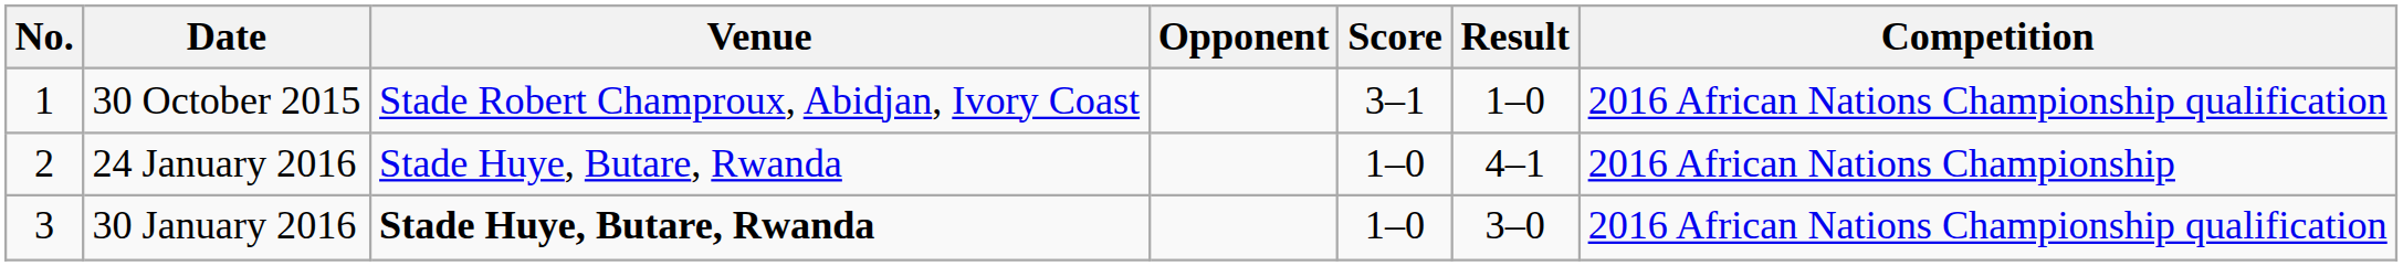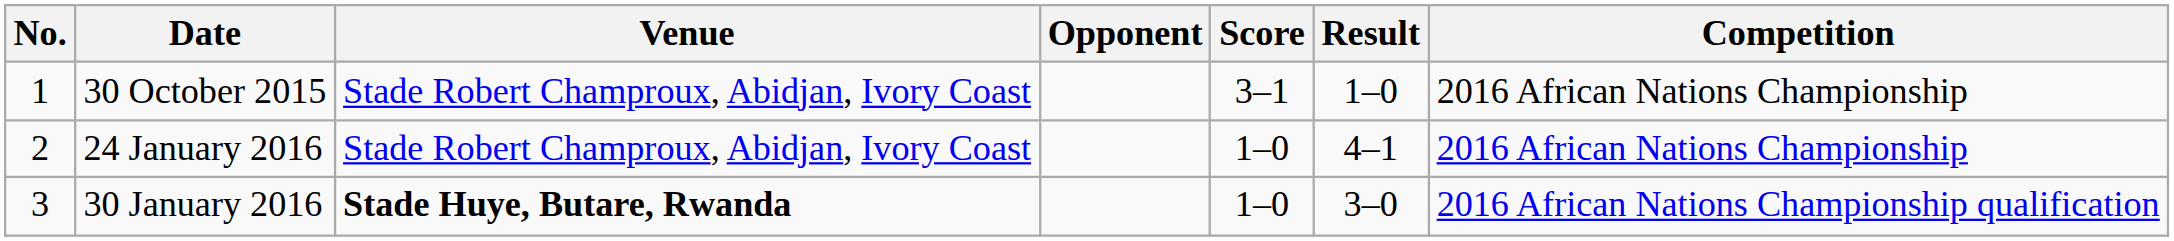30 October 2015 | Competition: 2016 African Nations Championship qualification -> 2016 African Nations Championship
24 January 2016 | Venue: Stade Huye, Butare, Rwanda -> Stade Robert Champroux, Abidjan, Ivory Coast
